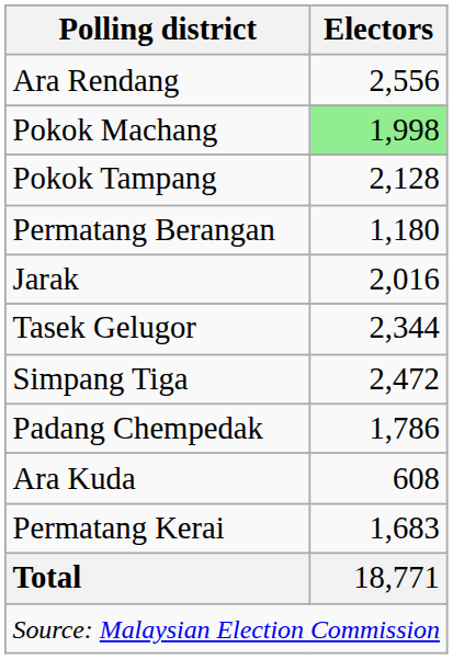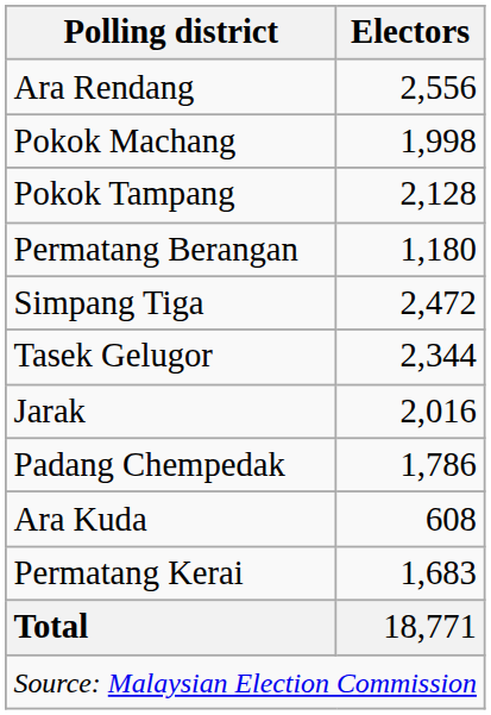Pokok Machang | Electors: lightgreen background -> no background
rows swapped: Simpang Tiga <-> Jarak
